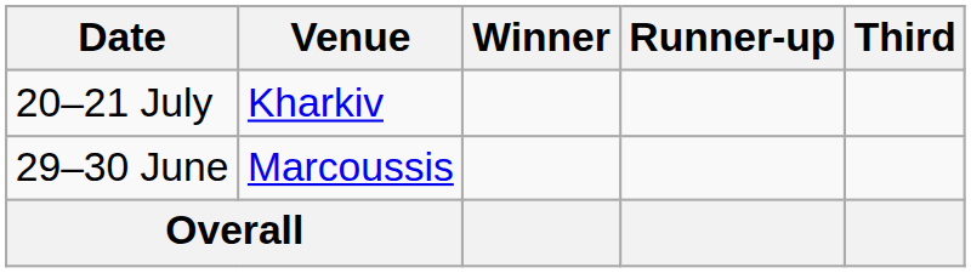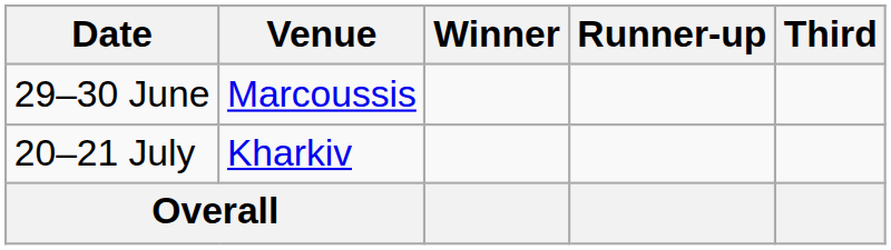rows swapped: 29–30 June <-> 20–21 July
